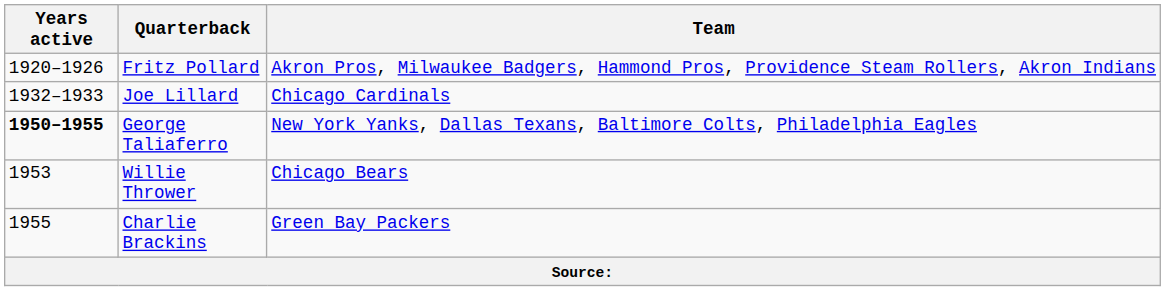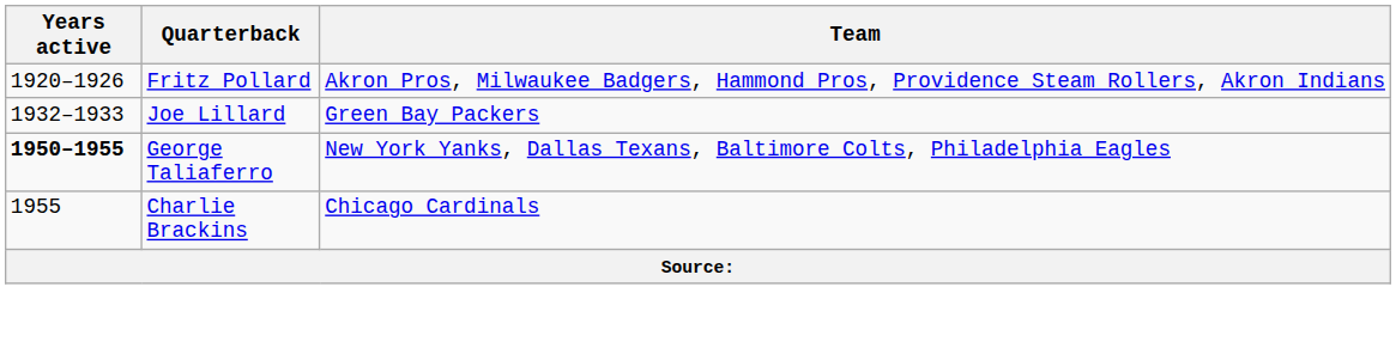Joe Lillard | Team: Chicago Cardinals -> Green Bay Packers
- row: 1953 | Willie Thrower | Chicago Bears
Charlie Brackins | Team: Green Bay Packers -> Chicago Cardinals
